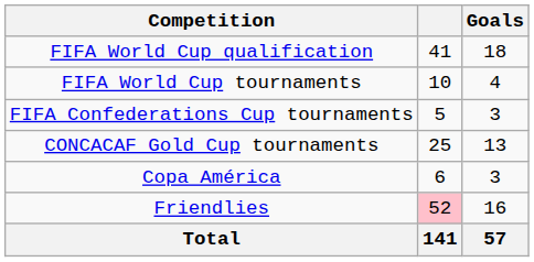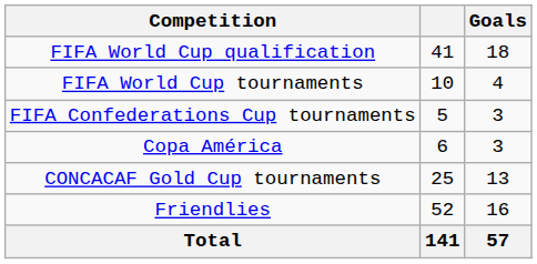rows swapped: CONCACAF Gold Cup tournaments <-> Copa América
Friendlies | column 2: pink background -> no background
